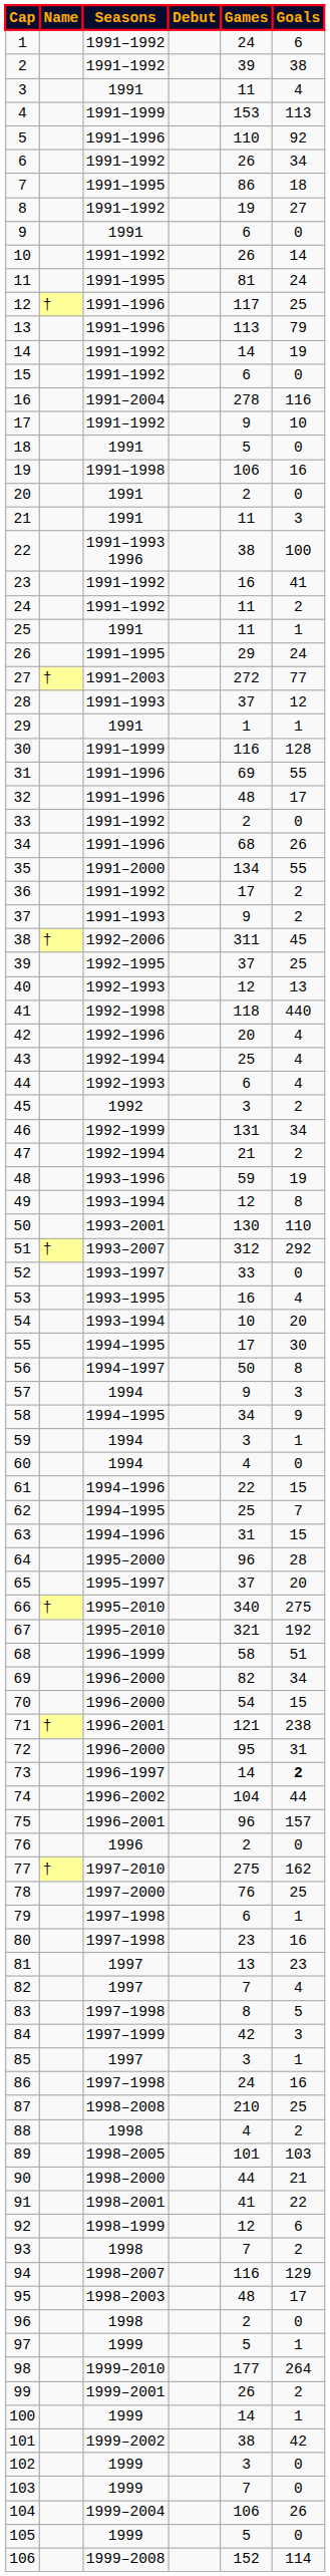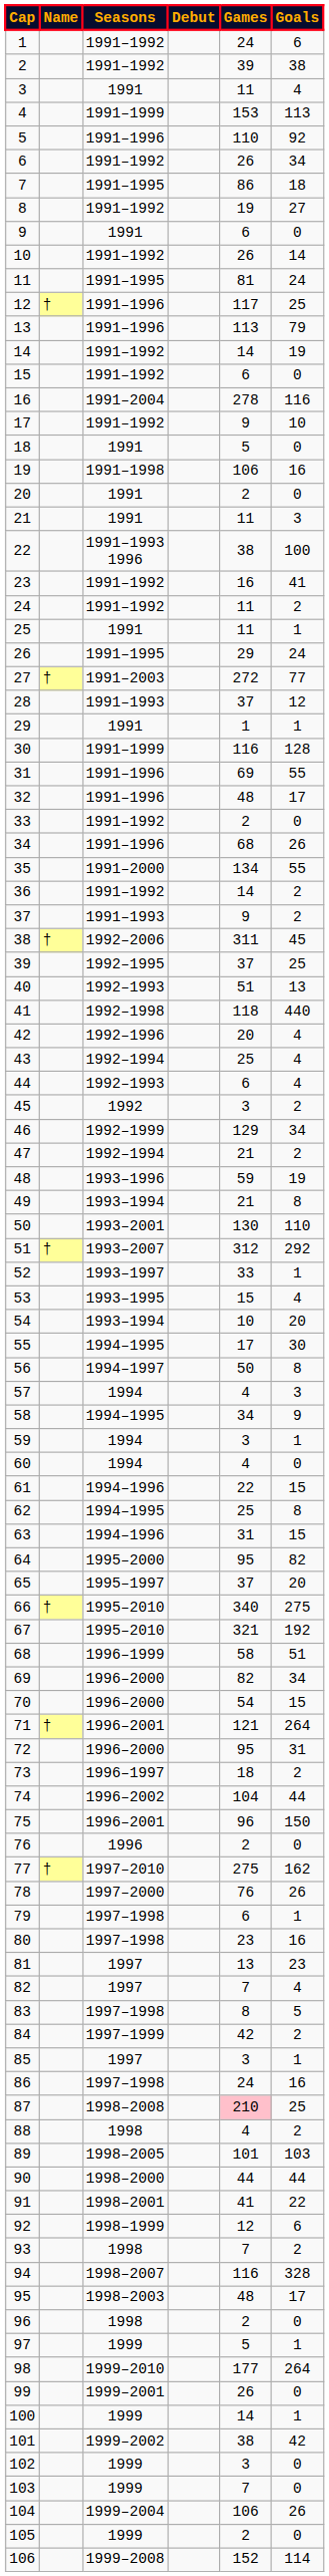36 | Games: 17 -> 14
40 | Games: 12 -> 51
46 | Games: 131 -> 129
49 | Games: 12 -> 21
52 | Goals: 0 -> 1
53 | Games: 16 -> 15
57 | Games: 9 -> 4
62 | Goals: 7 -> 8
64 | Games: 96 -> 95
64 | Goals: 28 -> 82
71 | Goals: 238 -> 264
73 | Games: 14 -> 18
73 | Goals: bold -> normal
75 | Goals: 157 -> 150
78 | Goals: 25 -> 26
84 | Goals: 3 -> 2
87 | Games: no background -> pink background
90 | Goals: 21 -> 44
94 | Goals: 129 -> 328
99 | Goals: 2 -> 0
105 | Games: 5 -> 2
